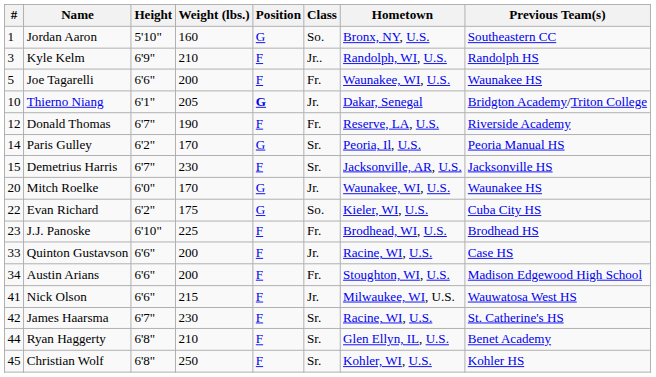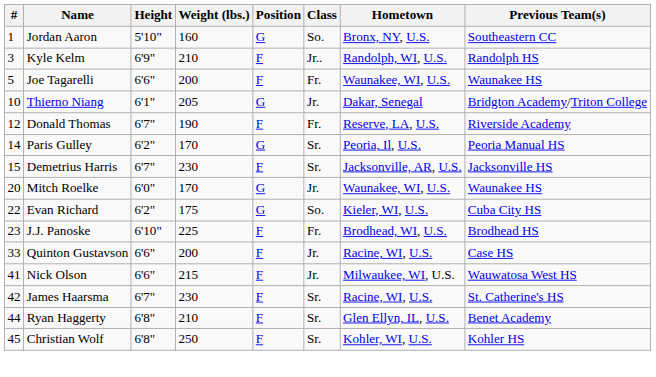Thierno Niang | Position: bold -> normal
- row: 34 | Austin Arians | 6'6" | 200 | F | Fr. | Stoughton, WI, U.S. | Madison Edgewood High School
